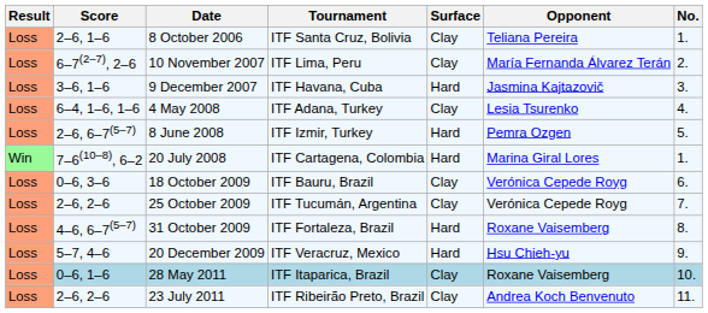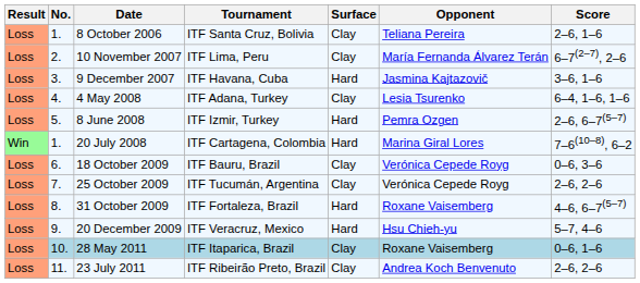columns swapped: No. <-> Score
